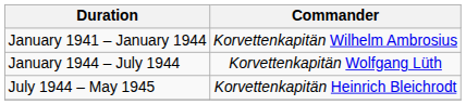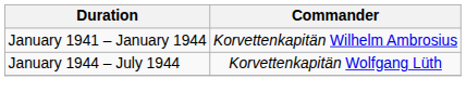- row: July 1944 – May 1945 | Korvettenkapitän Heinrich Bleichrodt
